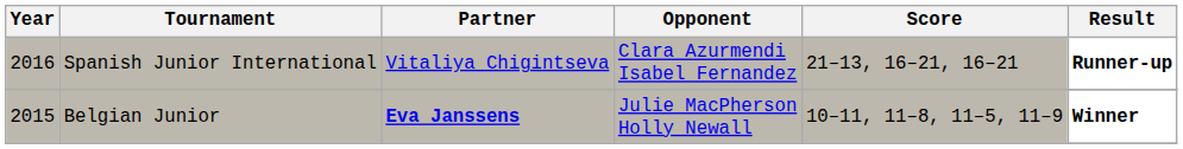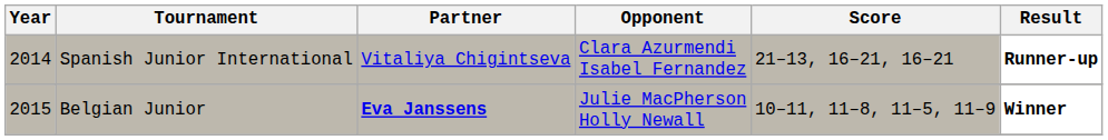Spanish Junior International | Year: 2016 -> 2014
